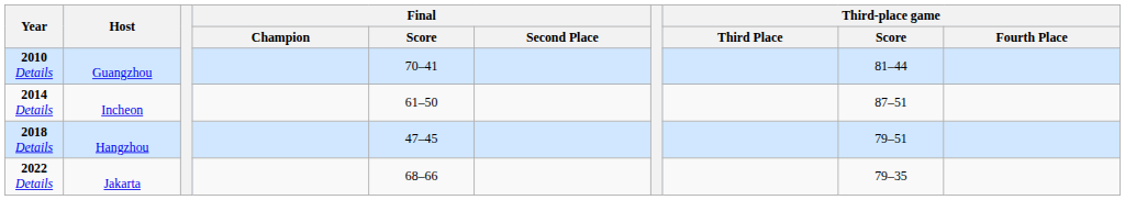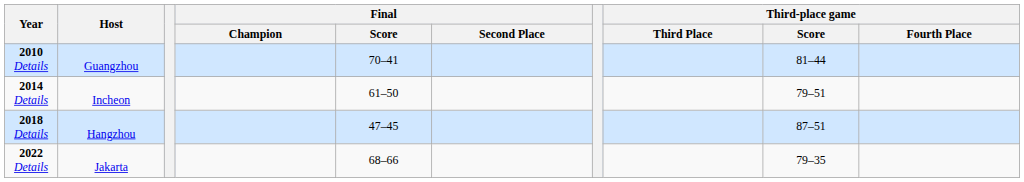2014 Details | Third-place game / Score: 87–51 -> 79–51
2018 Details | Third-place game / Score: 79–51 -> 87–51
